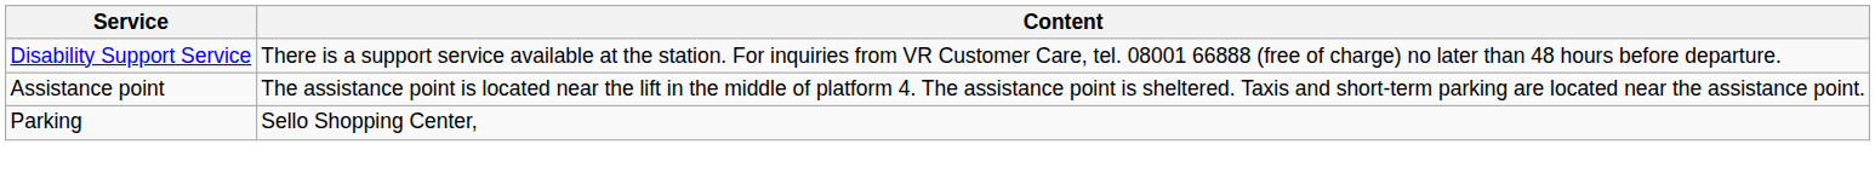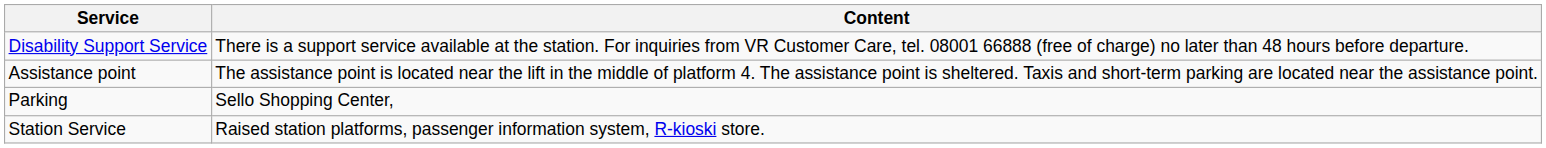+ row: Station Service | Raised station platforms, passenger information system, R-kioski store.
